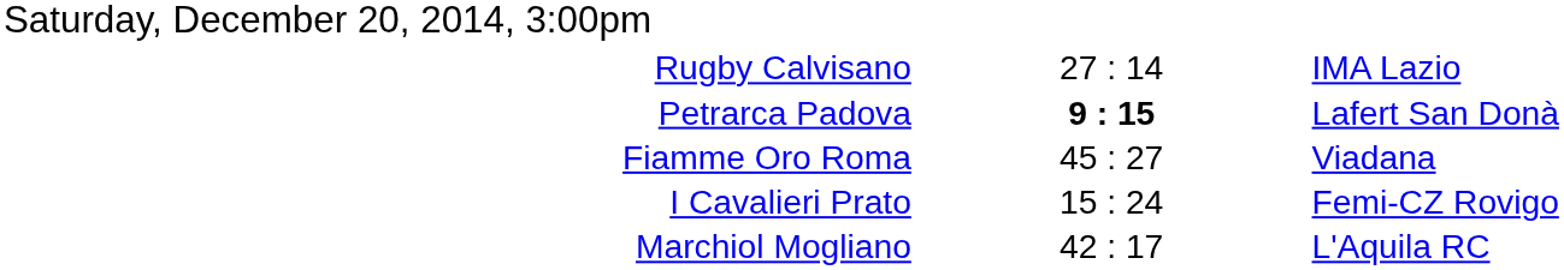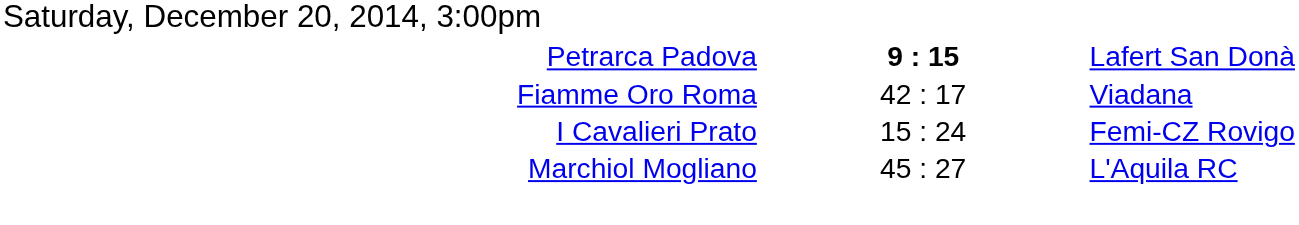- row: Rugby Calvisano | 27 : 14 | IMA Lazio
Fiamme Oro Roma | column 2: 45 : 27 -> 42 : 17
Marchiol Mogliano | column 2: 42 : 17 -> 45 : 27
